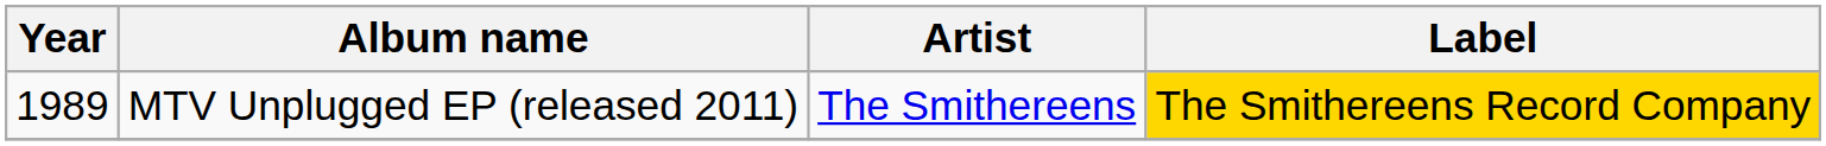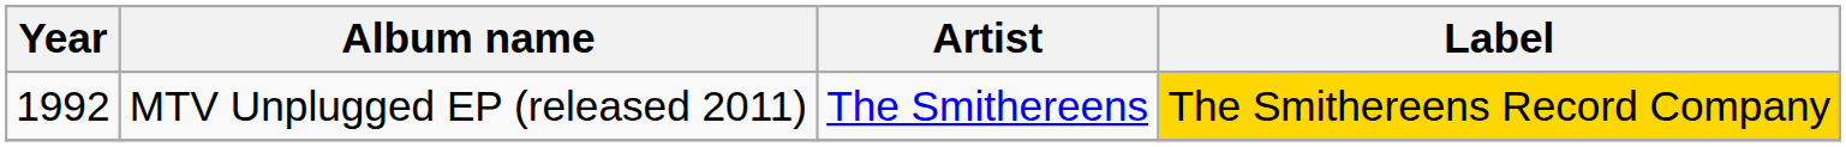MTV Unplugged EP (released 2011) | Year: 1989 -> 1992
